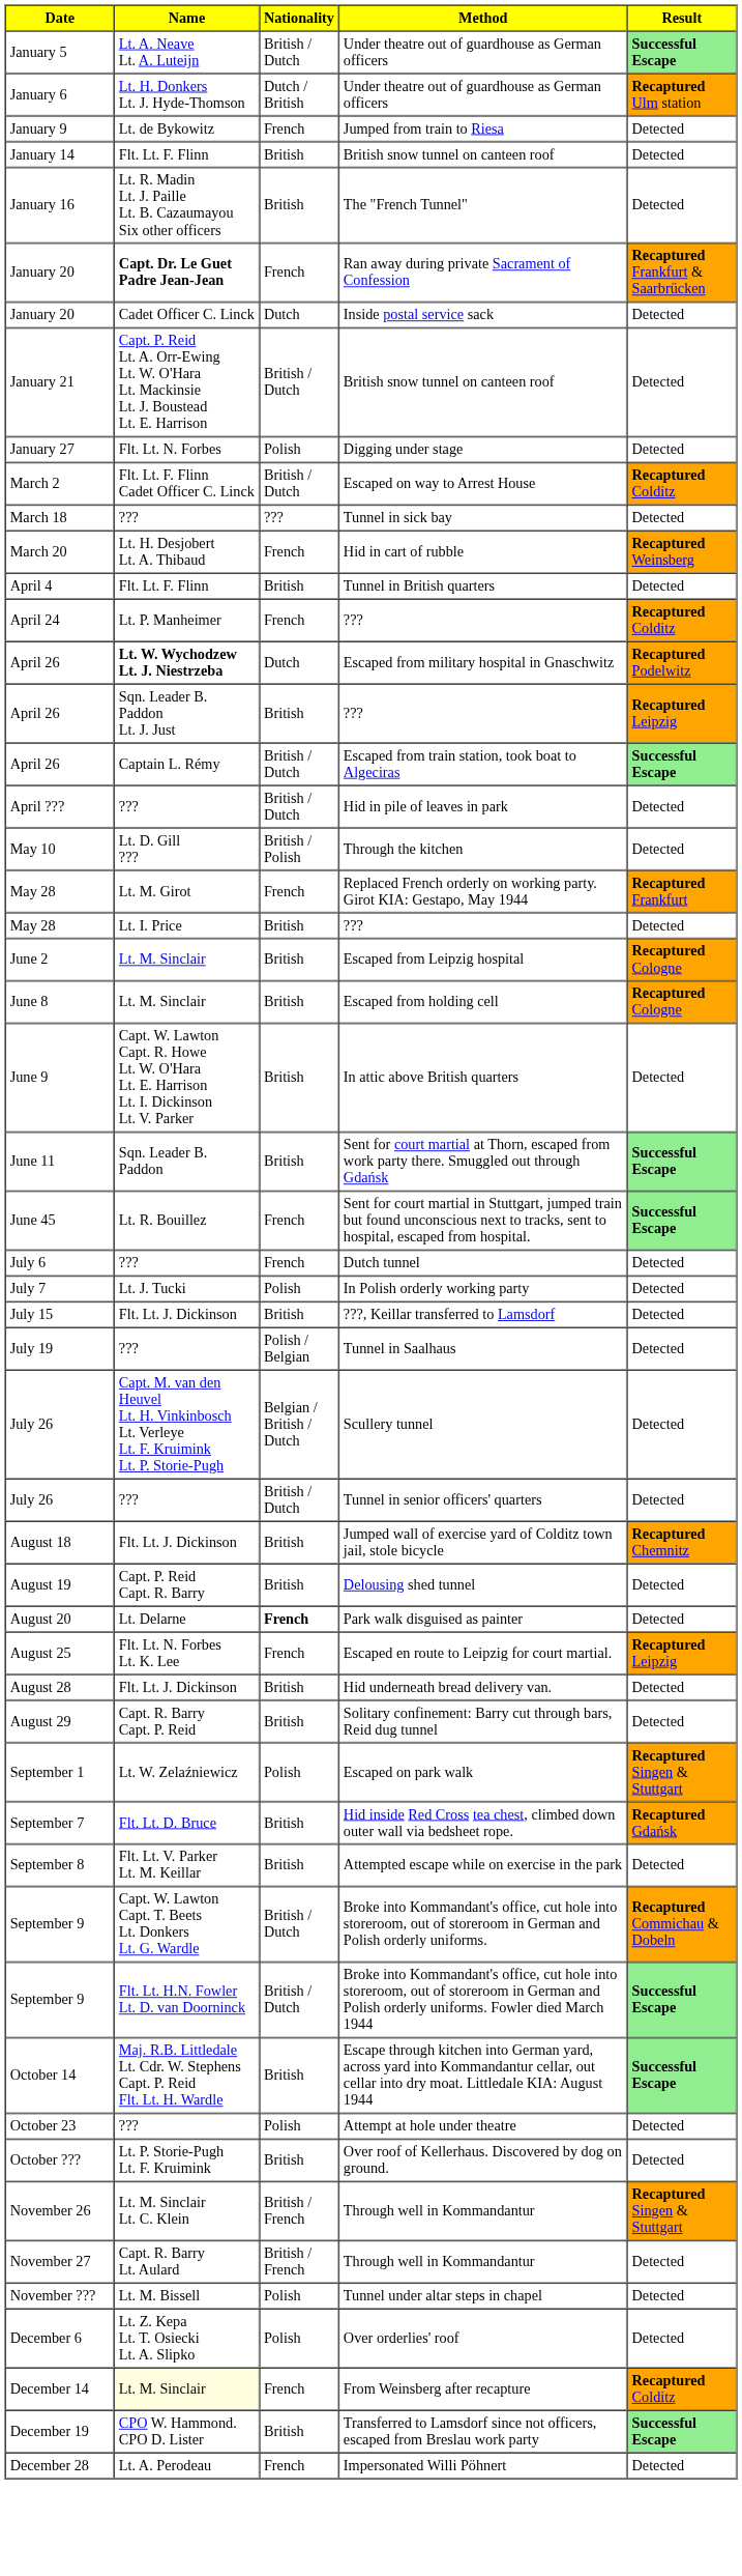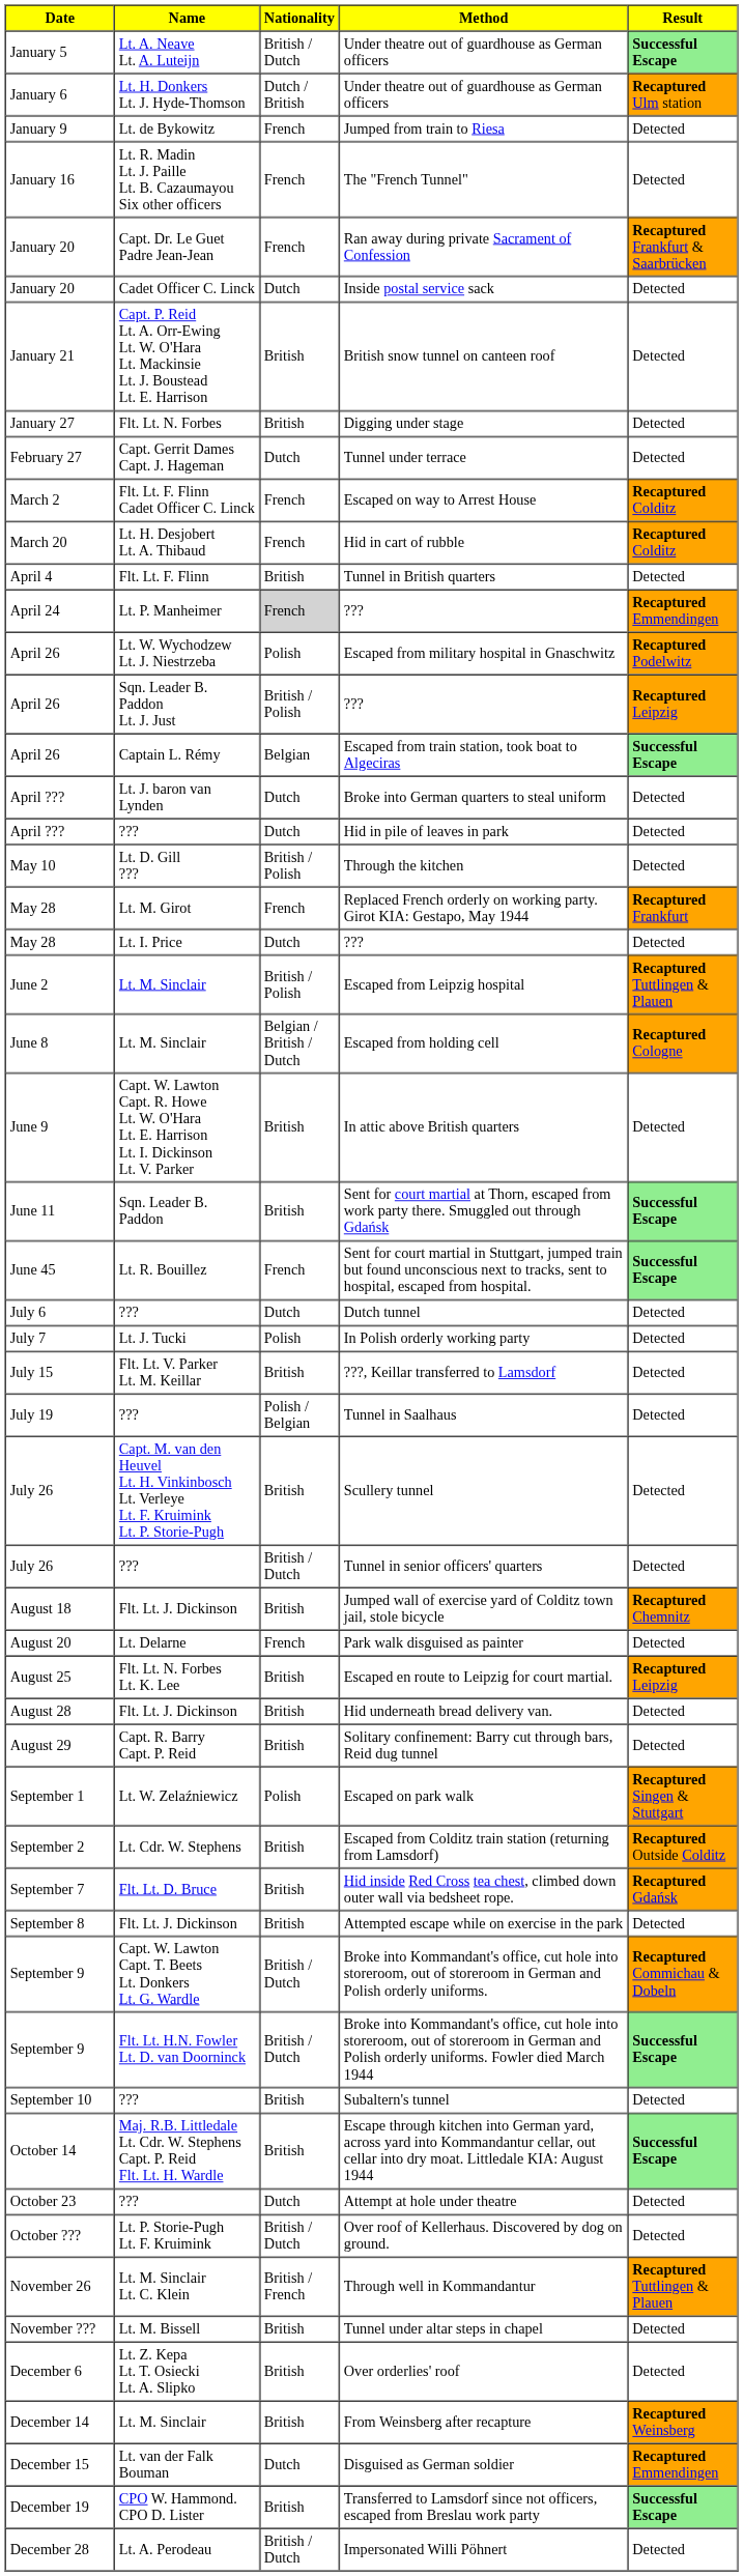- row: January 14 | Flt. Lt. F. Flinn | British | British snow tunnel on canteen roof | Detected
The "French Tunnel" | Nationality: British -> French
Ran away during private Sacrament of Confession | Name: bold -> normal
January 21 / British snow tunnel on canteen roof | Nationality: British / Dutch -> British
Digging under stage | Nationality: Polish -> British
+ row: February 27 | Capt. Gerrit Dames Capt. J. Hageman | Dutch | Tunnel under terrace | Detected
Escaped on way to Arrest House | Nationality: British / Dutch -> French
- row: March 18 | ??? | ??? | Tunnel in sick bay | Detected
Hid in cart of rubble | Result: Recaptured Weinsberg -> Recaptured Colditz
April 24 / ??? | Nationality: no background -> lightgrey background
April 24 / ??? | Result: Recaptured Colditz -> Recaptured Emmendingen
Escaped from military hospital in Gnaschwitz | Name: bold -> normal
Escaped from military hospital in Gnaschwitz | Nationality: Dutch -> Polish
April 26 / ??? | Nationality: British -> British / Polish
Escaped from train station, took boat to Algeciras | Nationality: British / Dutch -> Belgian
+ row: April ??? | Lt. J. baron van Lynden | Dutch | Broke into German quarters to steal uniform | Detected
Hid in pile of leaves in park | Nationality: British / Dutch -> Dutch
May 28 / ??? | Nationality: British -> Dutch
Escaped from Leipzig hospital | Nationality: British -> British / Polish
Escaped from Leipzig hospital | Result: Recaptured Cologne -> Recaptured Tuttlingen & Plauen
Escaped from holding cell | Nationality: British -> Belgian / British / Dutch
Dutch tunnel | Nationality: French -> Dutch
???, Keillar transferred to Lamsdorf | Name: Flt. Lt. J. Dickinson -> Flt. Lt. V. Parker Lt. M. Keillar
Scullery tunnel | Nationality: Belgian / British / Dutch -> British
- row: August 19 | Capt. P. Reid Capt. R. Barry | British | Delousing shed tunnel | Detected
Park walk disguised as painter | Nationality: bold -> normal
Escaped en route to Leipzig for court martial. | Nationality: French -> British
+ row: September 2 | Lt. Cdr. W. Stephens | British | Escaped from Colditz train station (returning from Lamsdorf) | Recaptured Outside Colditz
Attempted escape while on exercise in the park | Name: Flt. Lt. V. Parker Lt. M. Keillar -> Flt. Lt. J. Dickinson
+ row: September 10 | ??? | British | Subaltern's tunnel | Detected
Attempt at hole under theatre | Nationality: Polish -> Dutch
Over roof of Kellerhaus. Discovered by dog on ground. | Nationality: British -> British / Dutch
November 26 / Through well in Kommandantur | Result: Recaptured Singen & Stuttgart -> Recaptured Tuttlingen & Plauen
- row: November 27 | Capt. R. Barry Lt. Aulard | British / French | Through well in Kommandantur | Detected
Tunnel under altar steps in chapel | Nationality: Polish -> British
Over orderlies' roof | Nationality: Polish -> British
From Weinsberg after recapture | Name: lightyellow background -> no background
From Weinsberg after recapture | Nationality: French -> British
From Weinsberg after recapture | Result: Recaptured Colditz -> Recaptured Weinsberg
+ row: December 15 | Lt. van der Falk Bouman | Dutch | Disguised as German soldier | Recaptured Emmendingen
Impersonated Willi Pöhnert | Nationality: French -> British / Dutch
